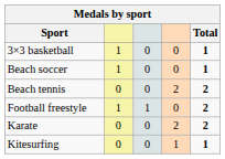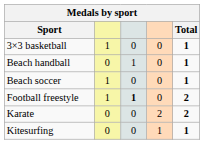+ row: Beach handball | 0 | 1 | 0 | 1
- row: Beach tennis | 0 | 0 | 2 | 2
Football freestyle | column 3: normal -> bold
